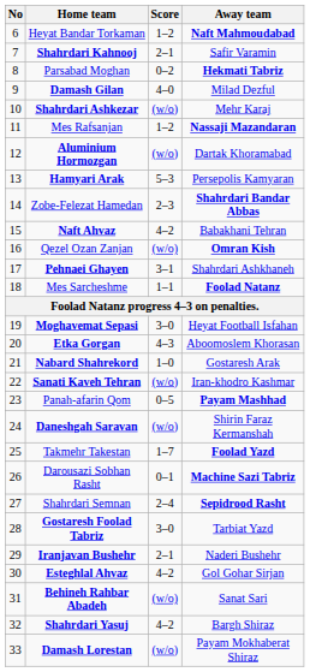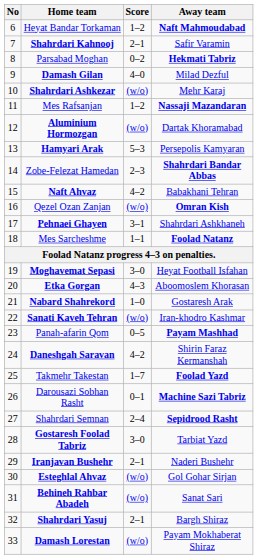Daneshgah Saravan | Score: (w/o) -> 4–2
Esteghlal Ahvaz | Score: 4–2 -> (w/o)
Shahrdari Yasuj | Score: 4–2 -> 2–1
